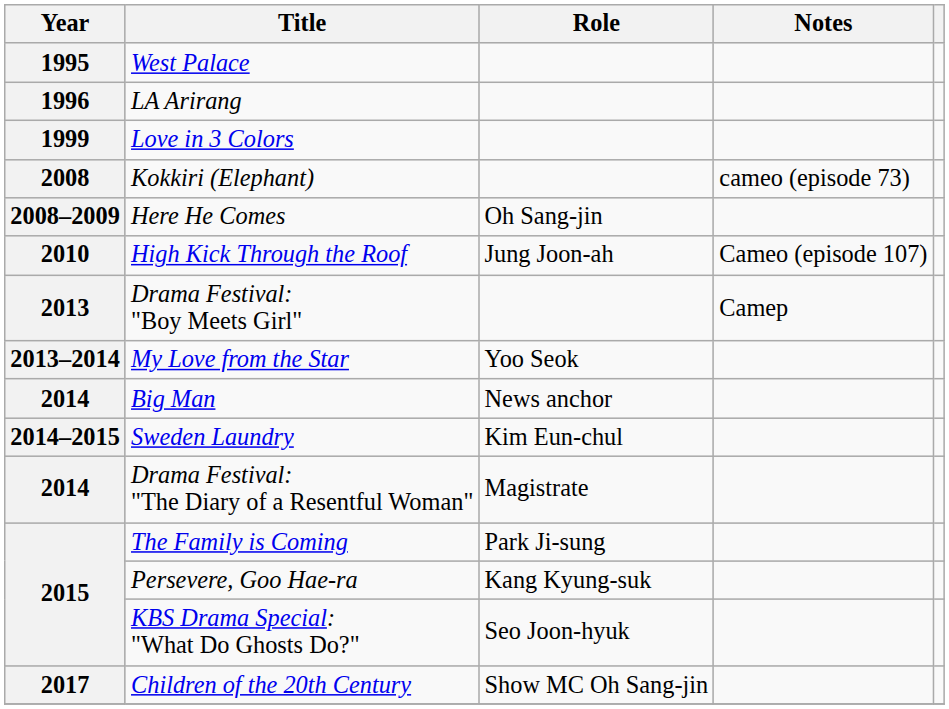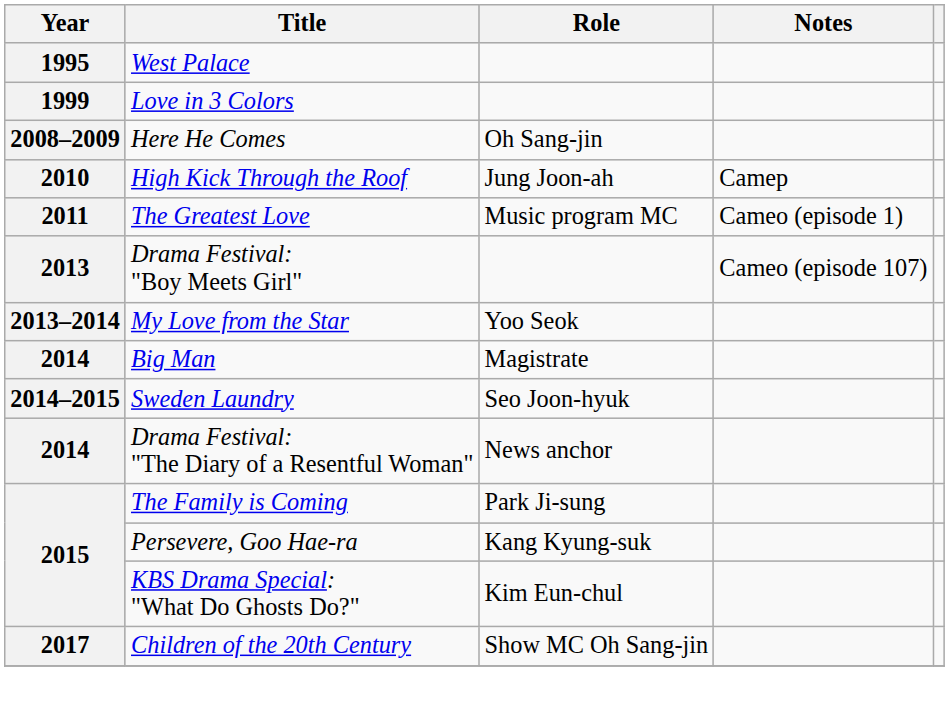- row: 1996 | LA Arirang
- row: 2008 | Kokkiri (Elephant) | cameo (episode 73)
High Kick Through the Roof | Notes: Cameo (episode 107) -> Camep
+ row: 2011 | The Greatest Love | Music program MC | Cameo (episode 1)
Drama Festival: "Boy Meets Girl" | Notes: Camep -> Cameo (episode 107)
Big Man | Role: News anchor -> Magistrate
Sweden Laundry | Role: Kim Eun-chul -> Seo Joon-hyuk
Drama Festival: "The Diary of a Resentful Woman" | Role: Magistrate -> News anchor
KBS Drama Special: "What Do Ghosts Do?" | Role: Seo Joon-hyuk -> Kim Eun-chul
